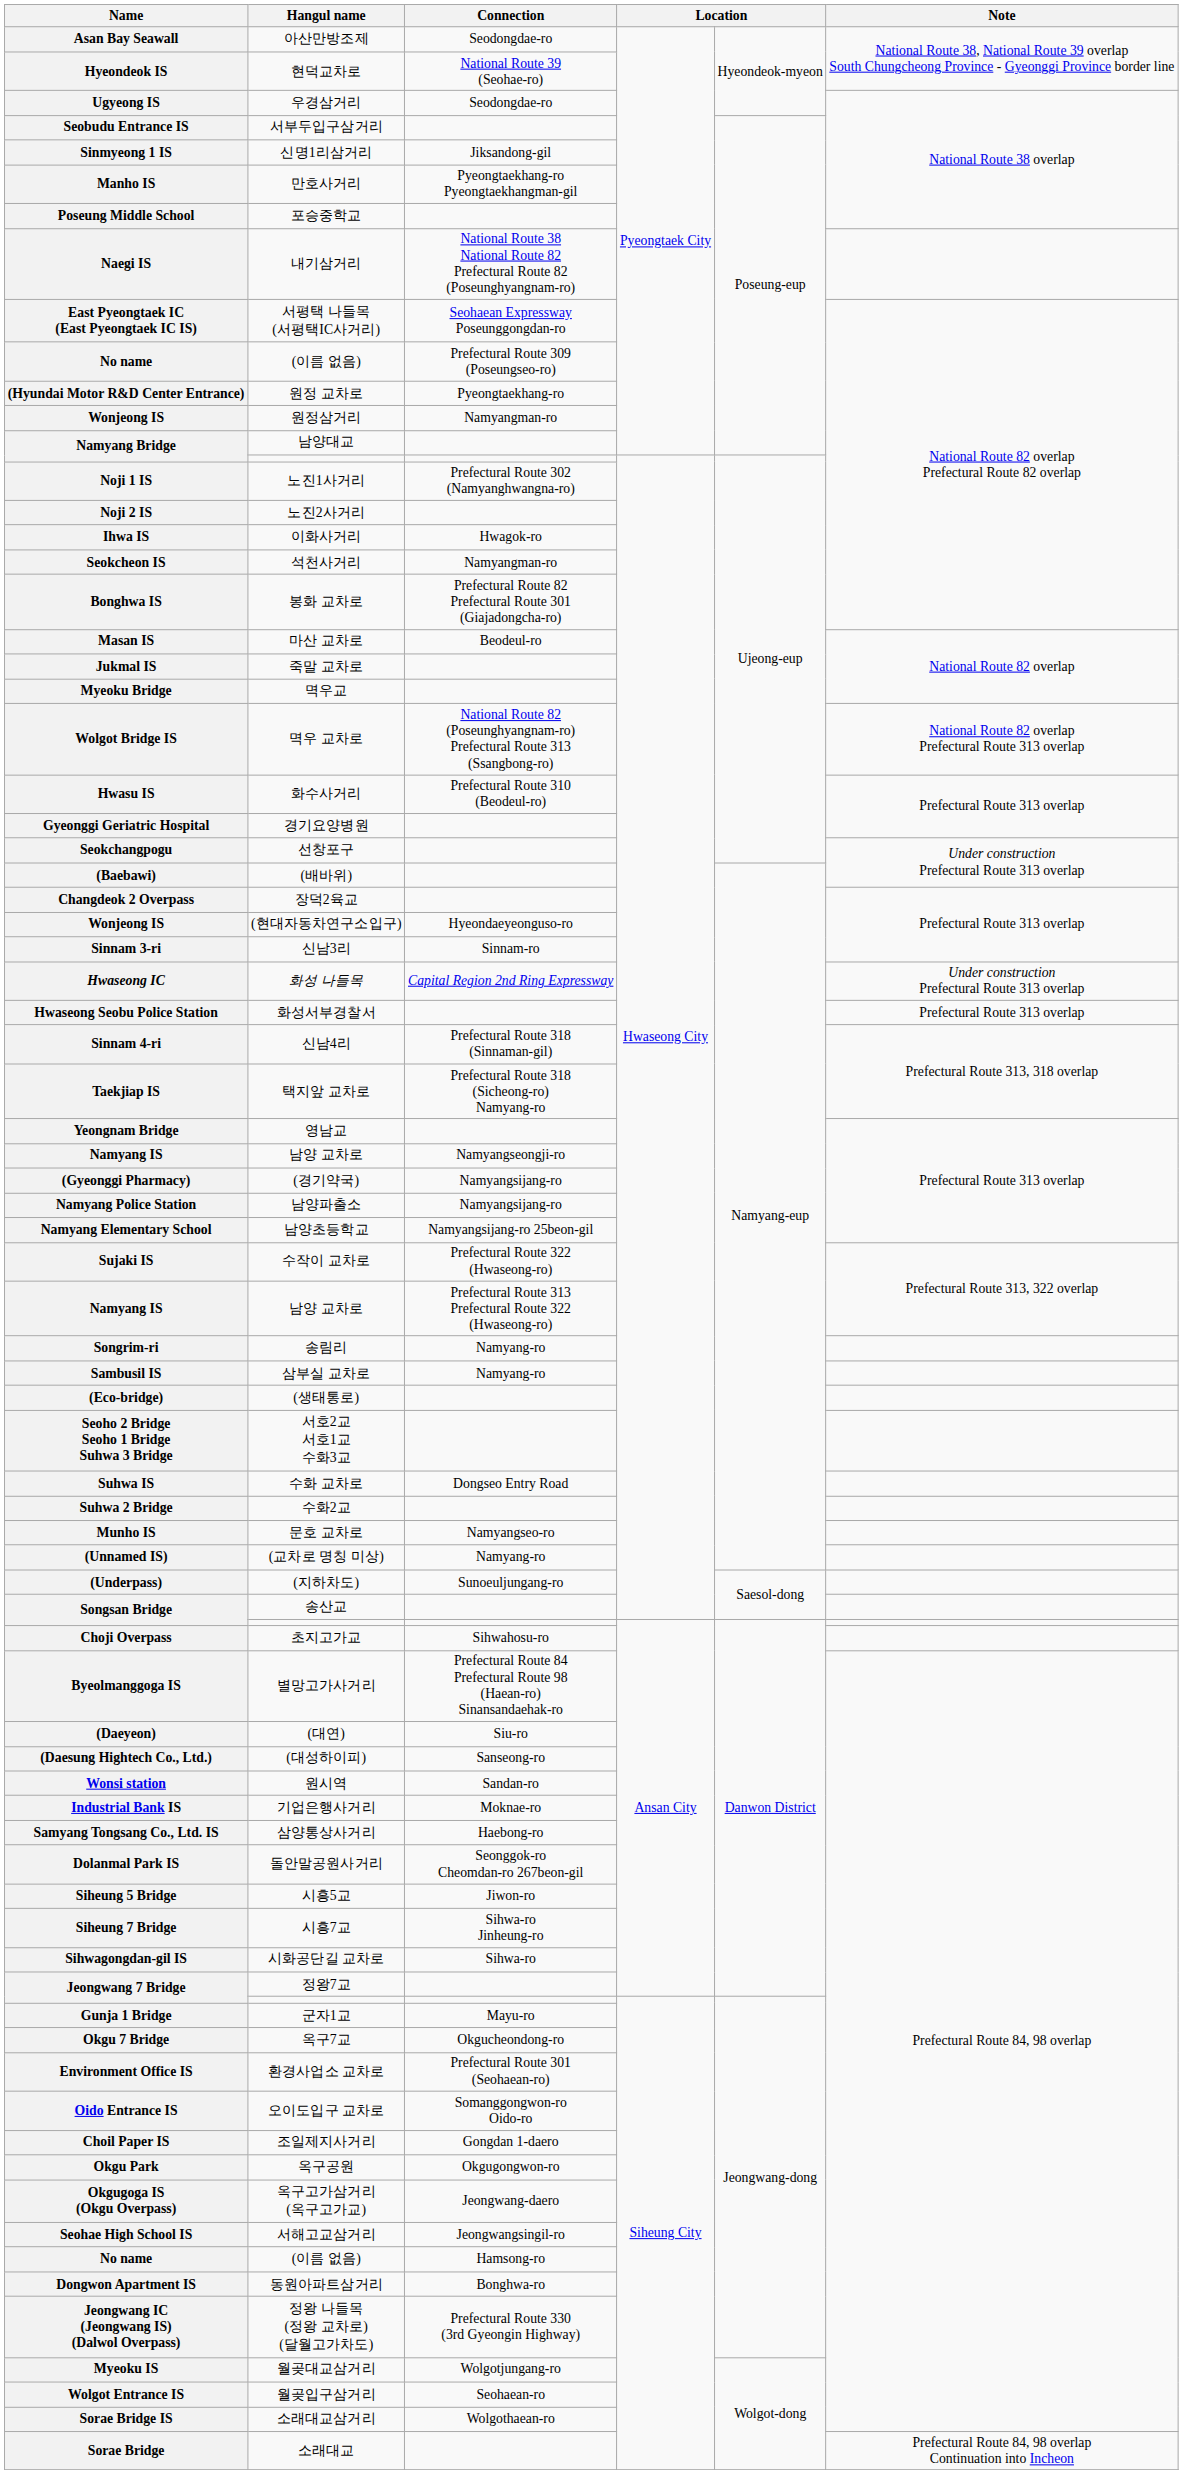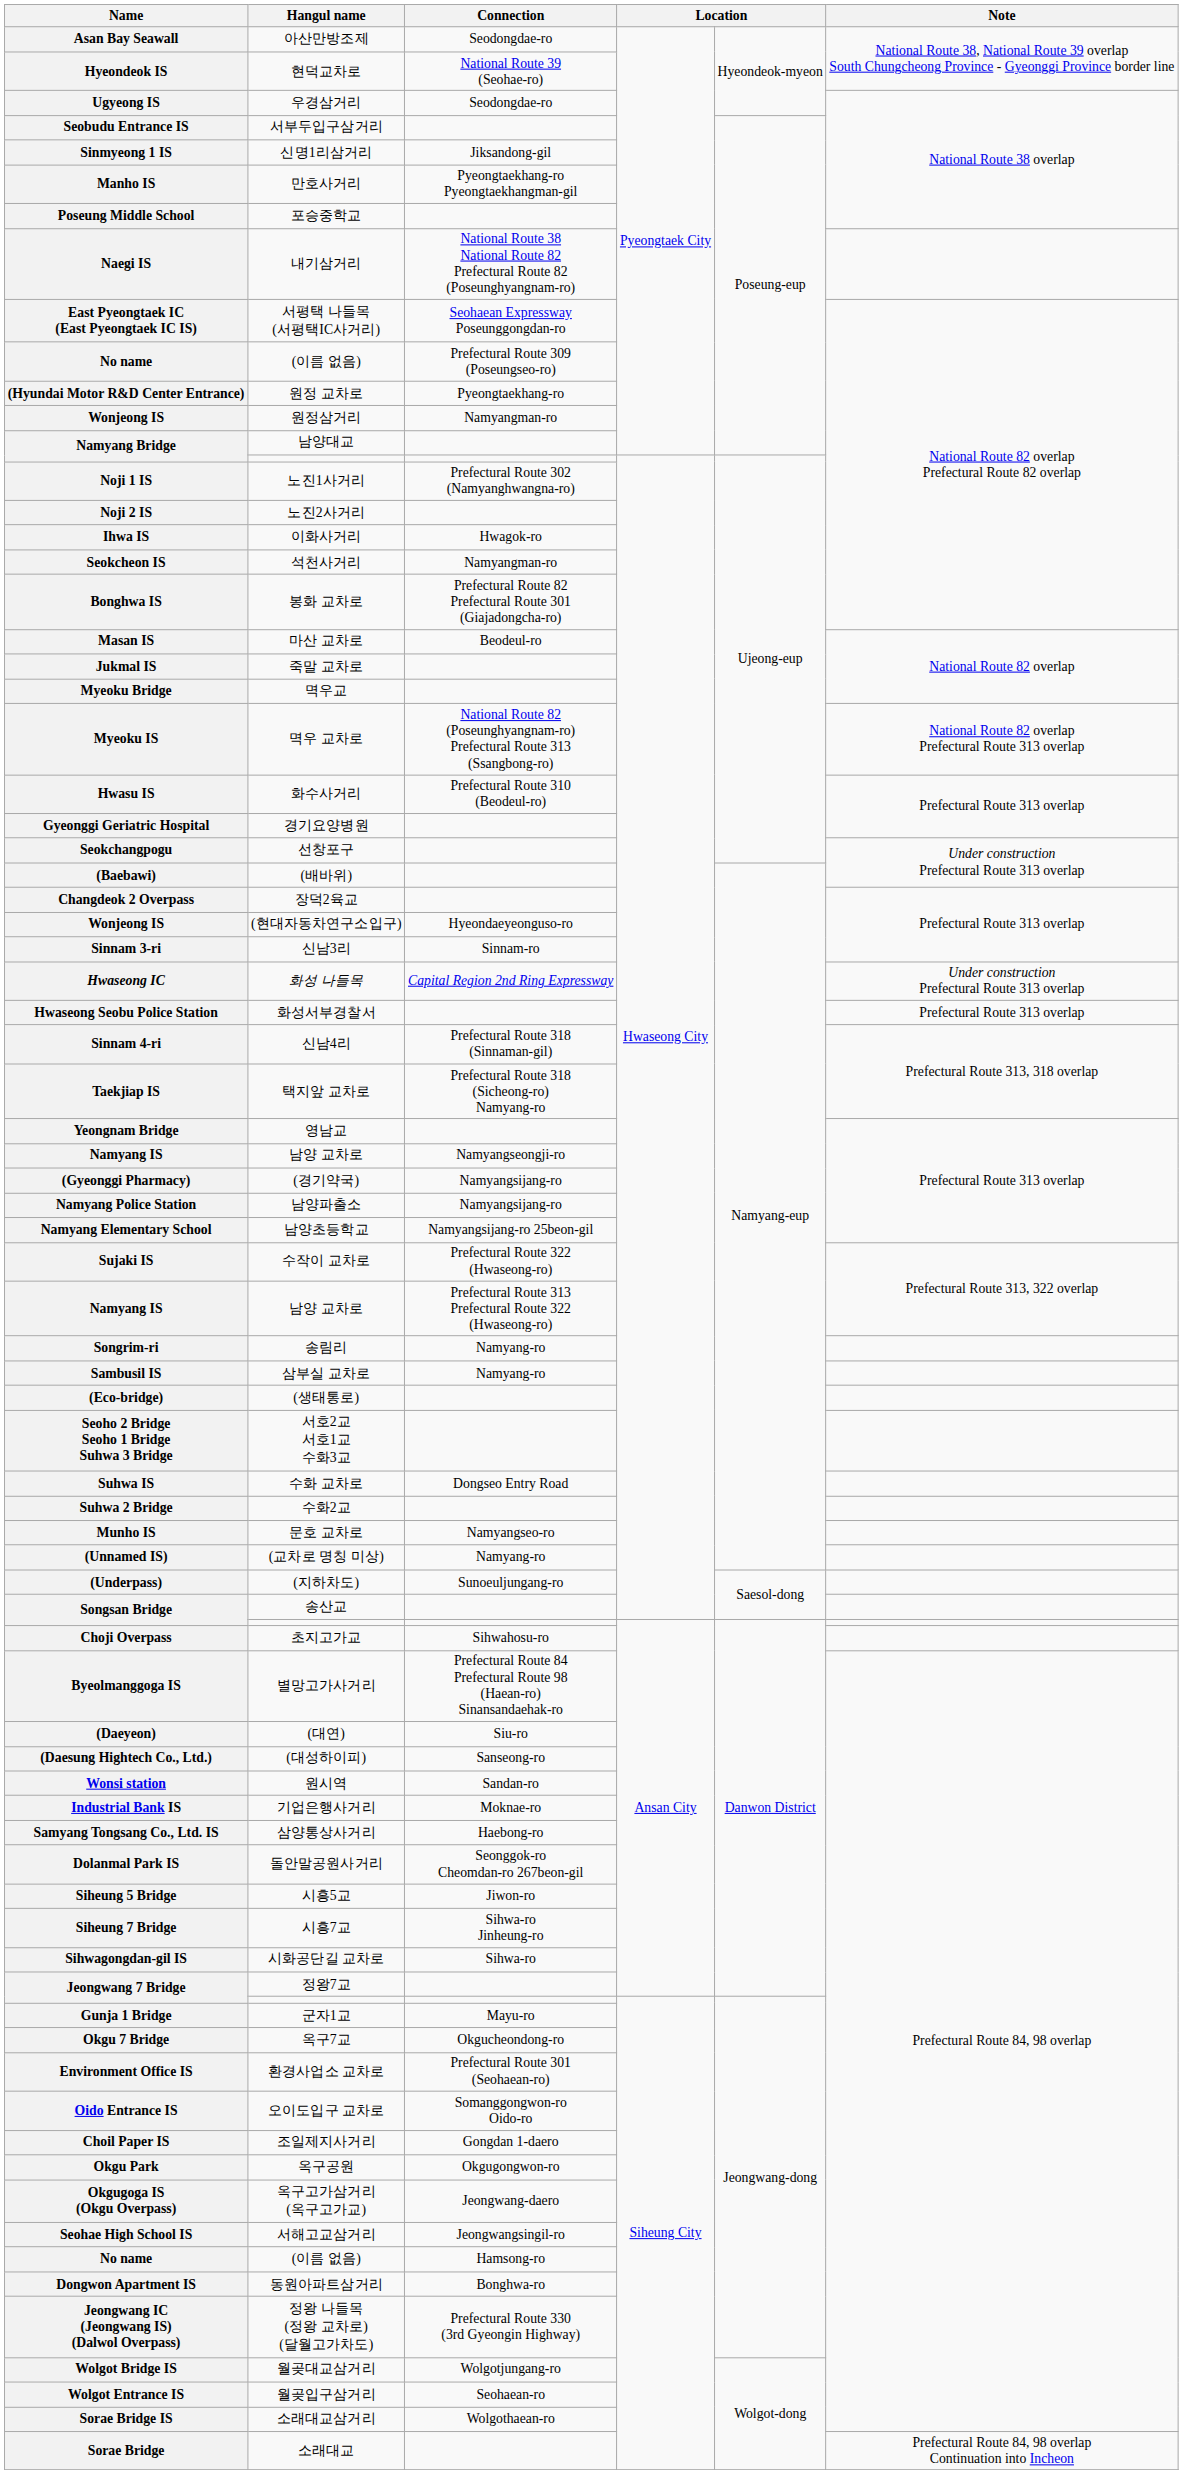멱우 교차로 | Name: Wolgot Bridge IS -> Myeoku IS
월곶대교삼거리 | Name: Myeoku IS -> Wolgot Bridge IS
